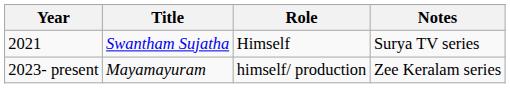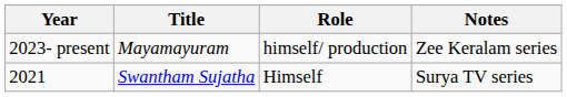rows swapped: 2021 <-> 2023- present
